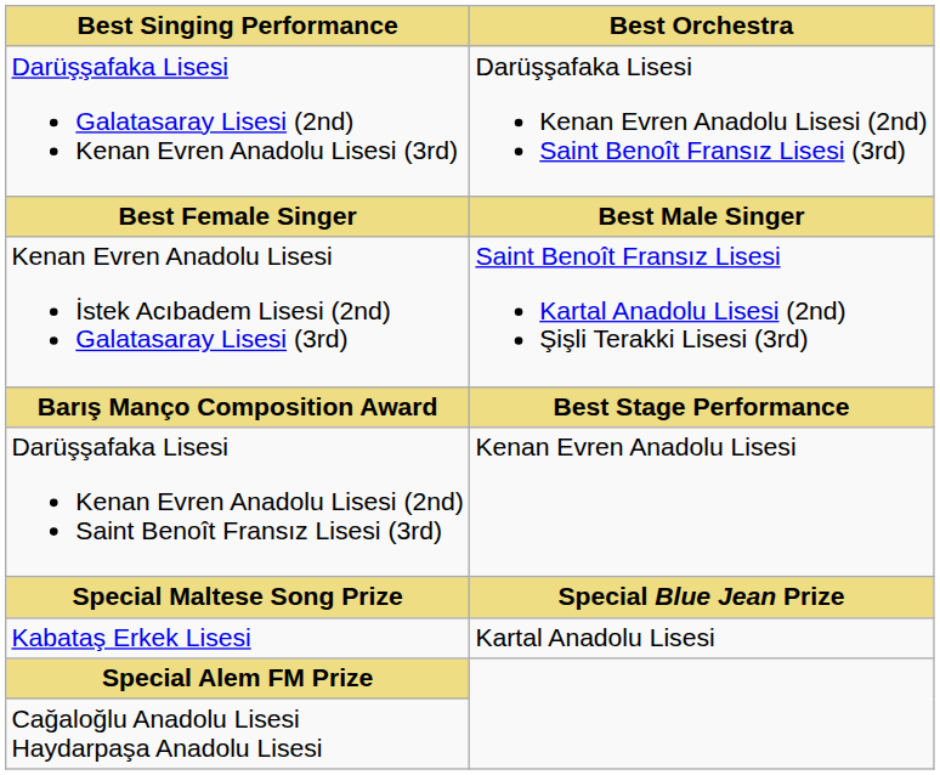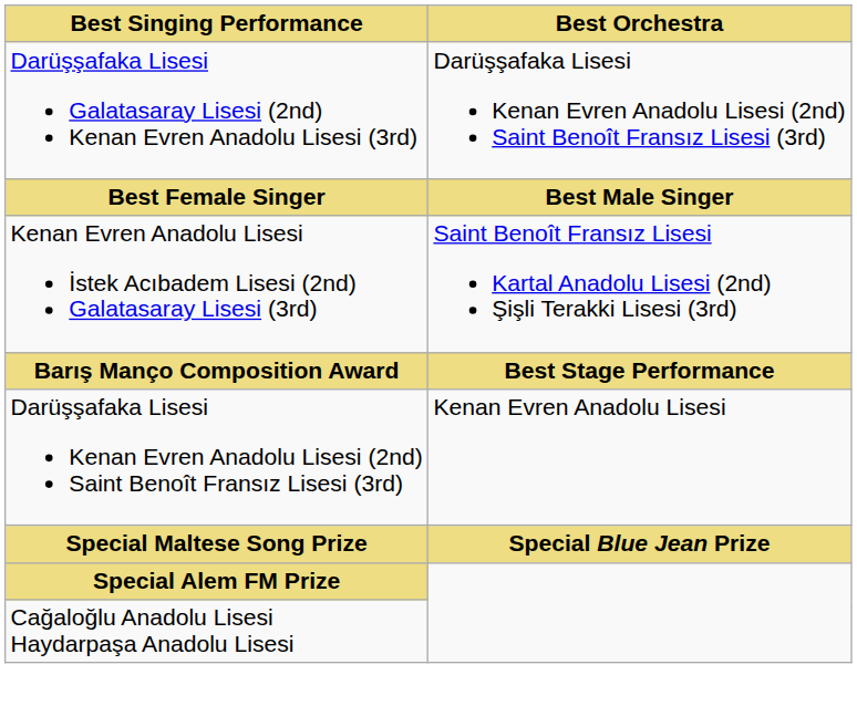- row: Kabataş Erkek Lisesi | Kartal Anadolu Lisesi
